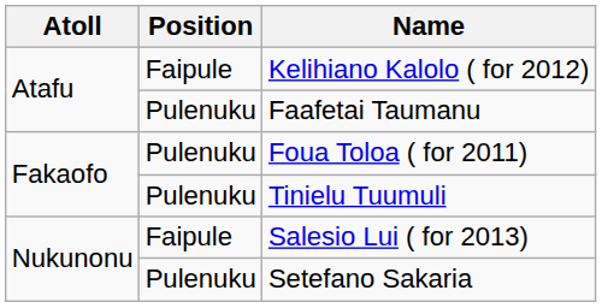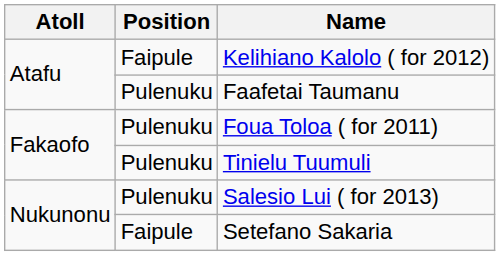Salesio Lui ( for 2013) | Position: Faipule -> Pulenuku
Setefano Sakaria | Position: Pulenuku -> Faipule
